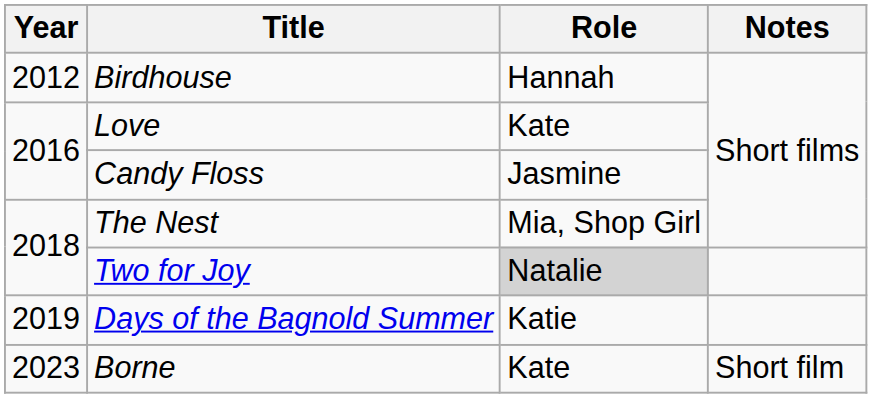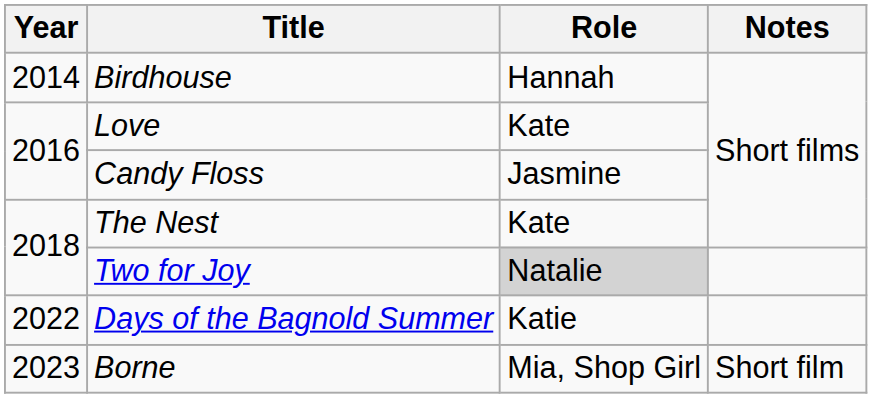Birdhouse | Year: 2012 -> 2014
The Nest | Role: Mia, Shop Girl -> Kate
Days of the Bagnold Summer | Year: 2019 -> 2022
Borne | Role: Kate -> Mia, Shop Girl
